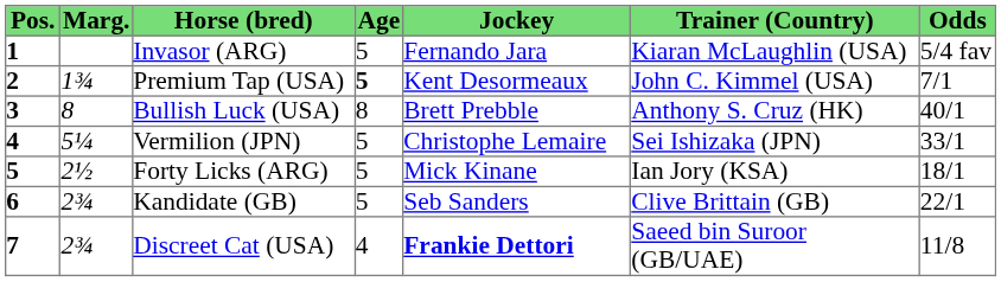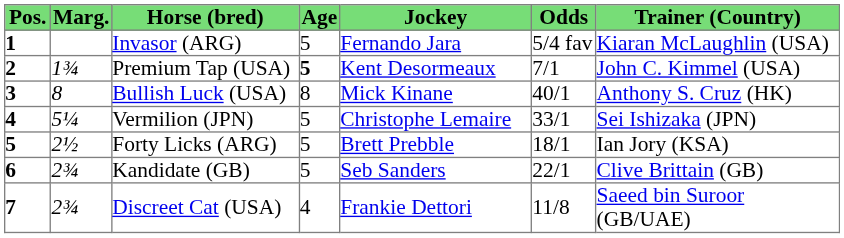columns swapped: Trainer (Country) <-> Odds
Bullish Luck (USA) | Jockey: Brett Prebble -> Mick Kinane
Forty Licks (ARG) | Jockey: Mick Kinane -> Brett Prebble
Discreet Cat (USA) | Jockey: bold -> normal
